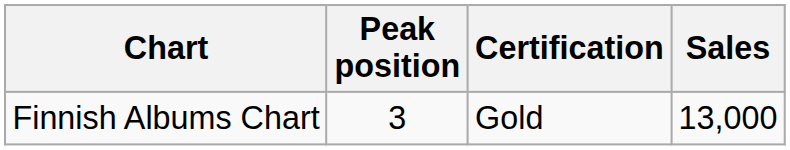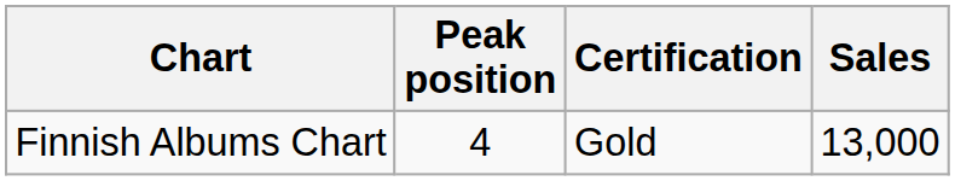Finnish Albums Chart | Peak position: 3 -> 4
